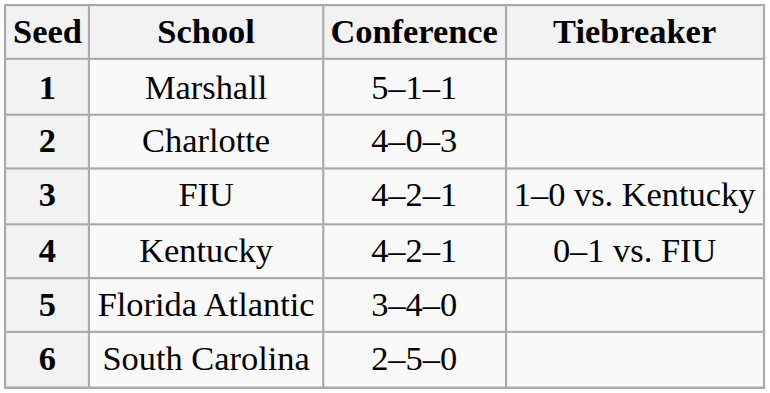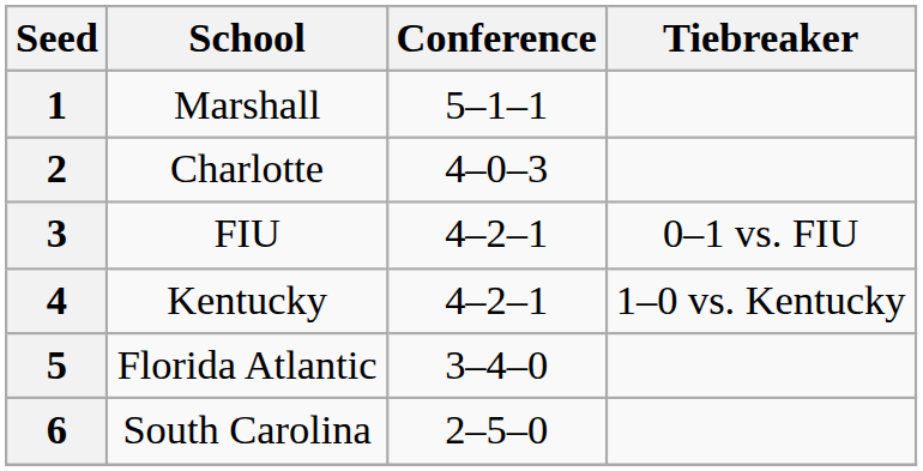3 | Tiebreaker: 1–0 vs. Kentucky -> 0–1 vs. FIU
4 | Tiebreaker: 0–1 vs. FIU -> 1–0 vs. Kentucky
